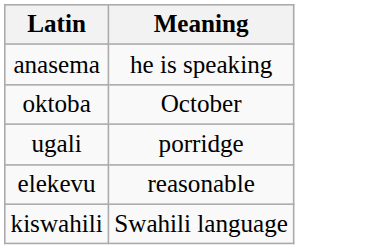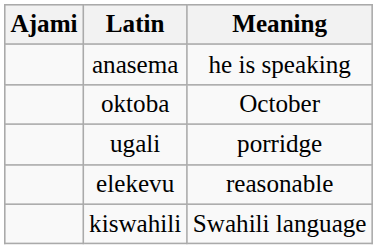+ column: Ajami
